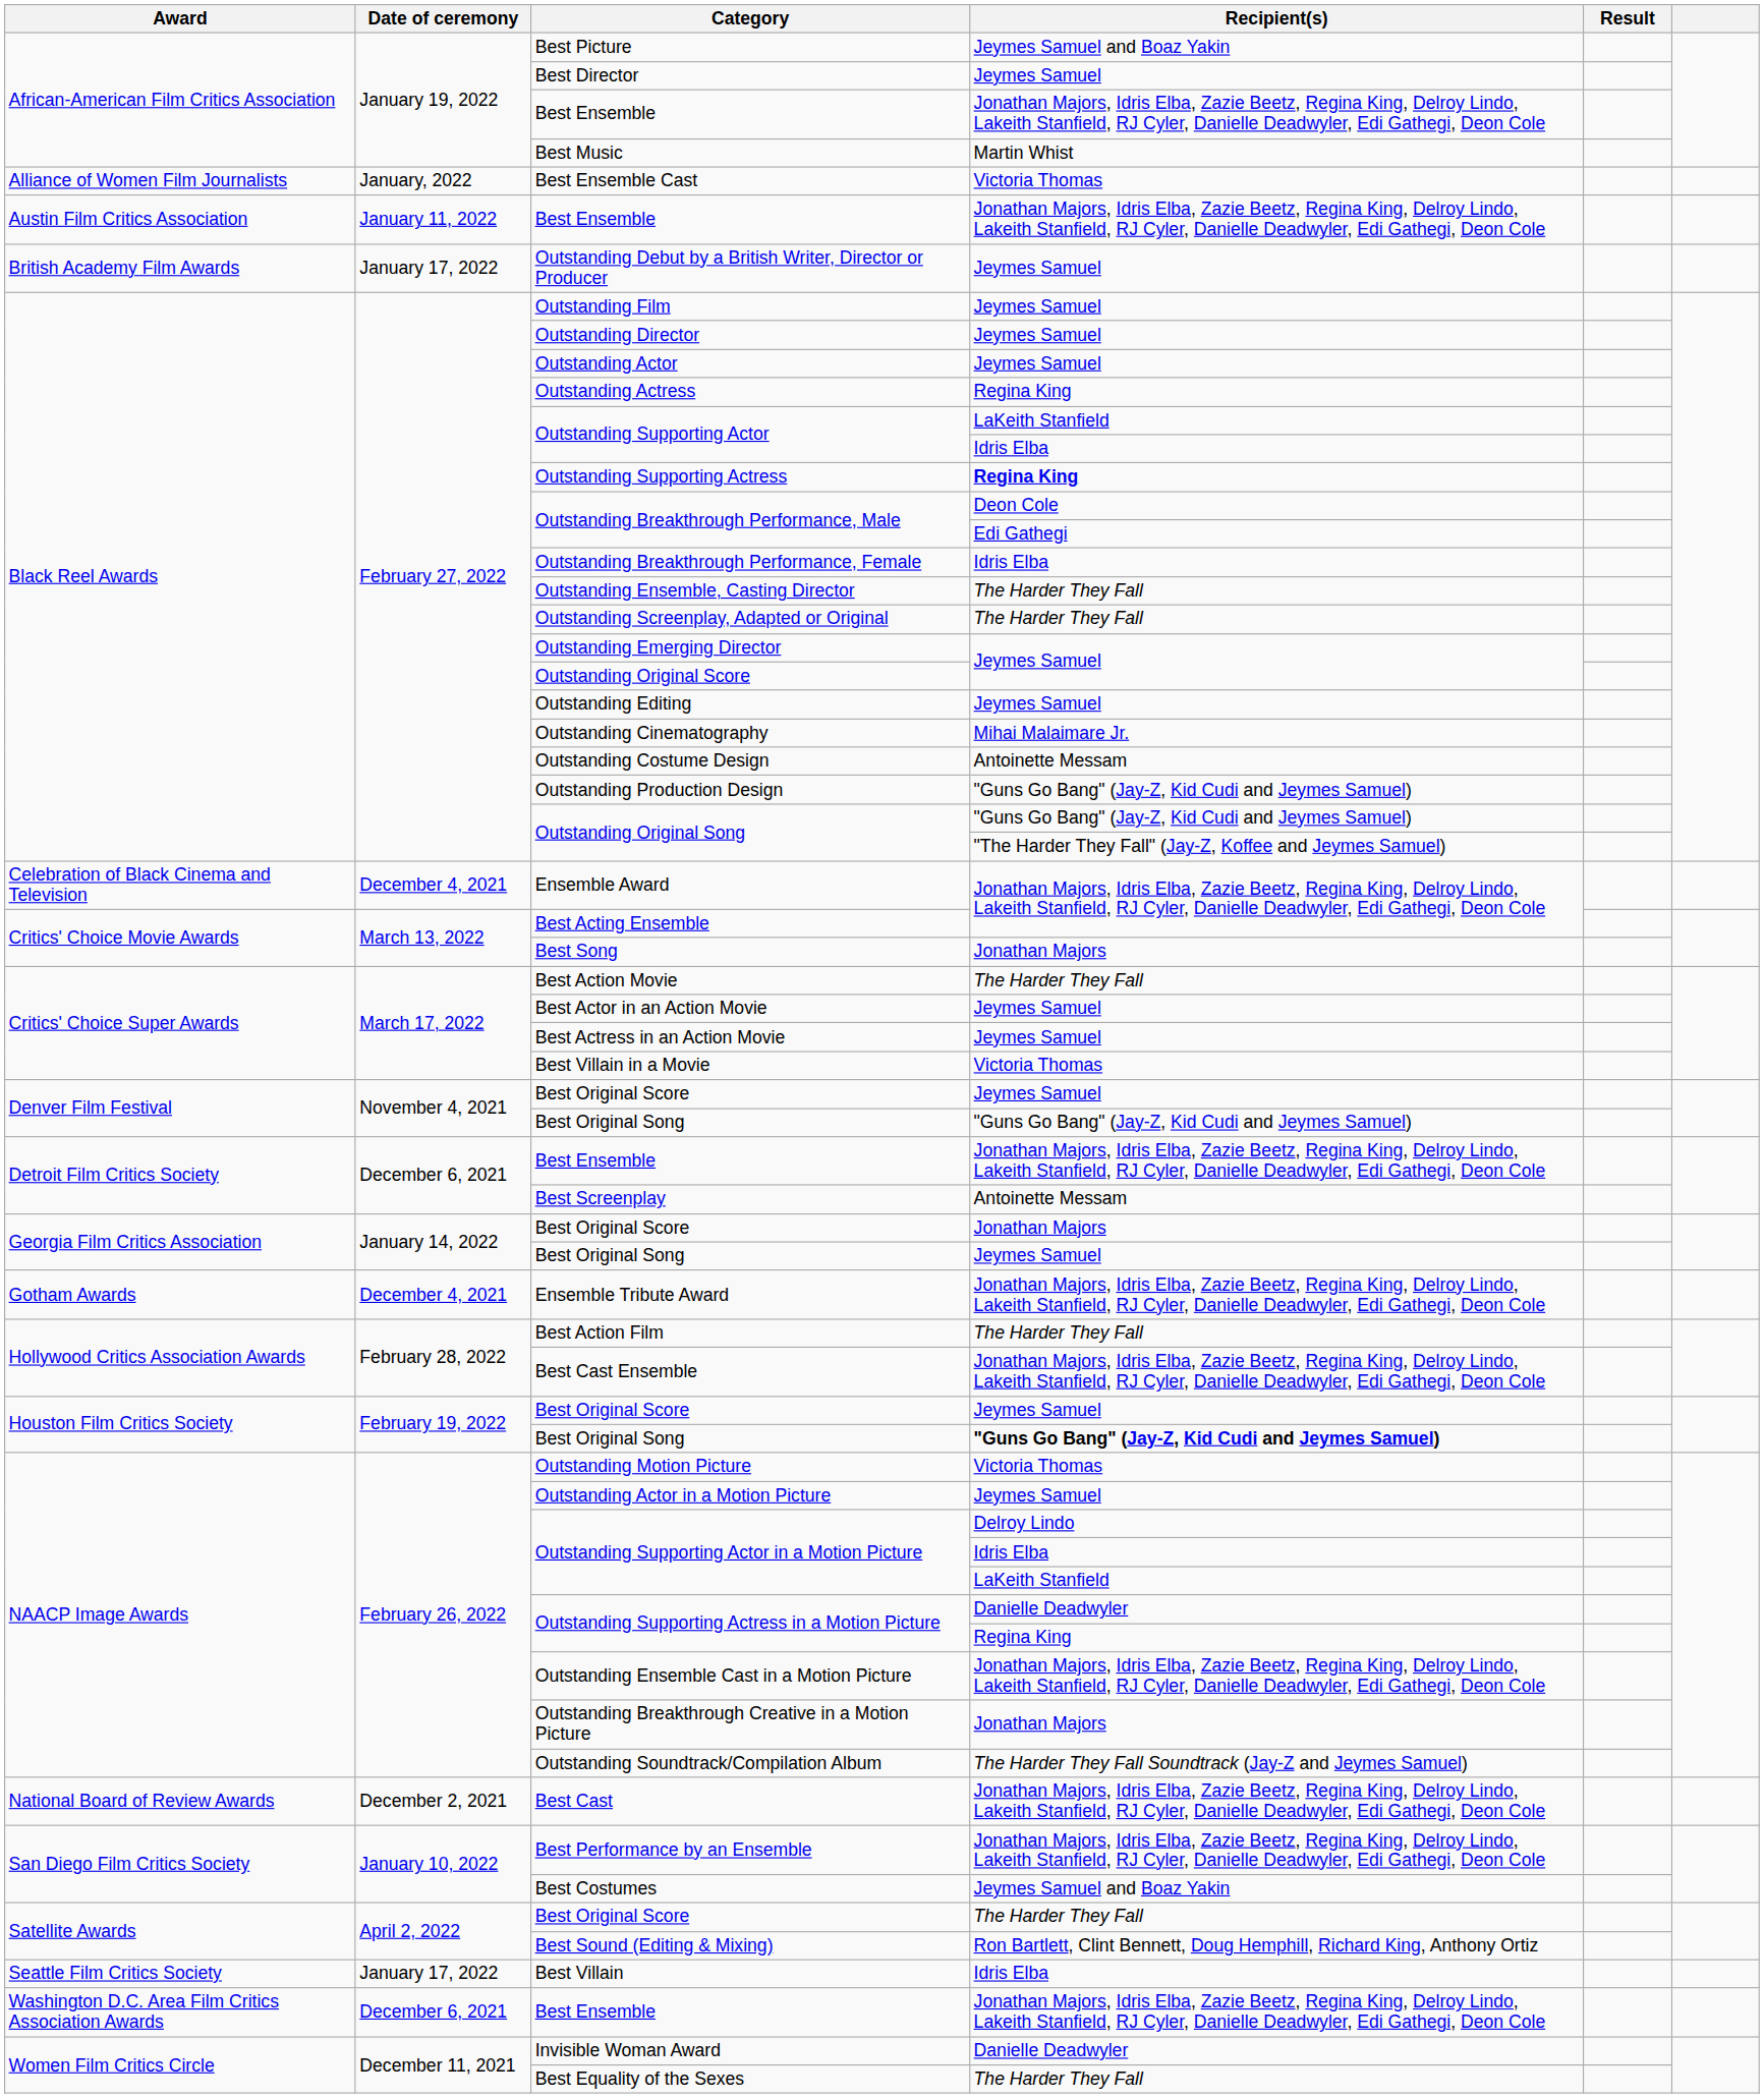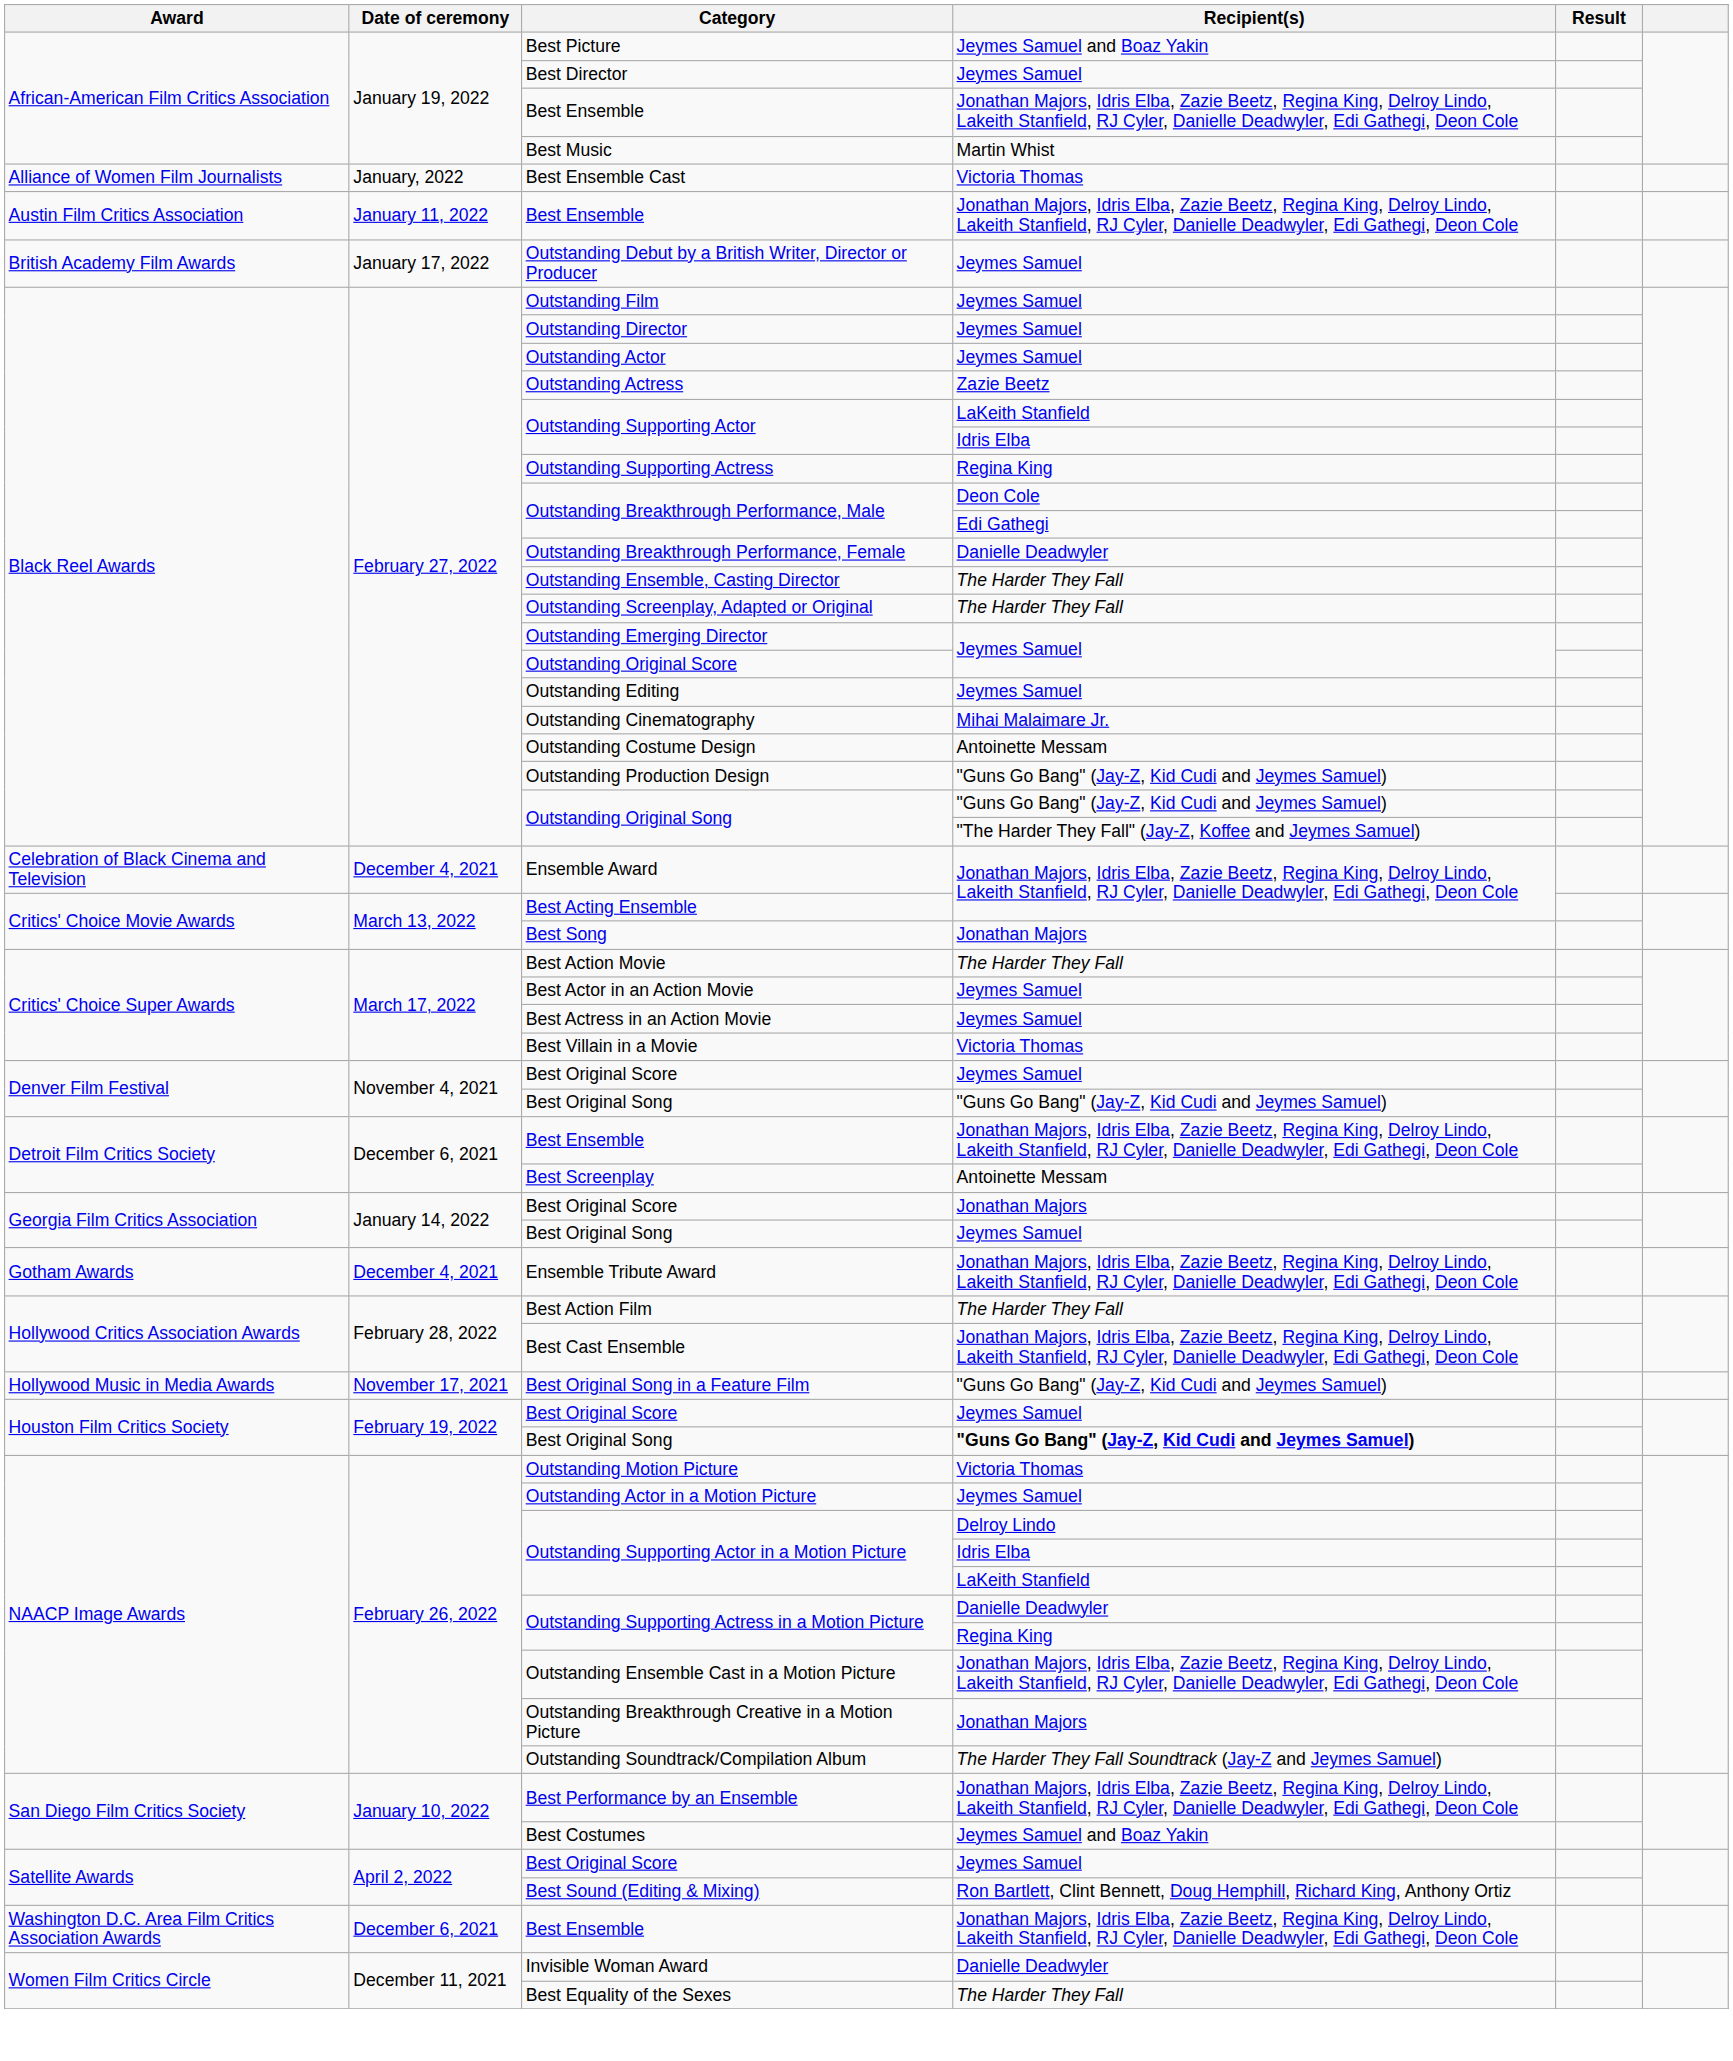Outstanding Actress | Recipient(s): Regina King -> Zazie Beetz
Outstanding Supporting Actress | Recipient(s): bold -> normal
Outstanding Breakthrough Performance, Female | Recipient(s): Idris Elba -> Danielle Deadwyler
+ row: Hollywood Music in Media Awards | November 17, 2021 | Best Original Song in a Feature Film | "Guns Go Bang" (Jay-Z, Kid Cudi and Jeymes Samuel)
- row: National Board of Review Awards | December 2, 2021 | Best Cast | Jonathan Majors, Idris Elba, Zazie Beetz, Regina King, Delroy Lindo, Lakeith Stanfield, RJ Cyler, Danielle Deadwyler, Edi Gathegi, Deon Cole
Satellite Awards / Best Original Score | Recipient(s): The Harder They Fall -> Jeymes Samuel
- row: Seattle Film Critics Society | January 17, 2022 | Best Villain | Idris Elba
